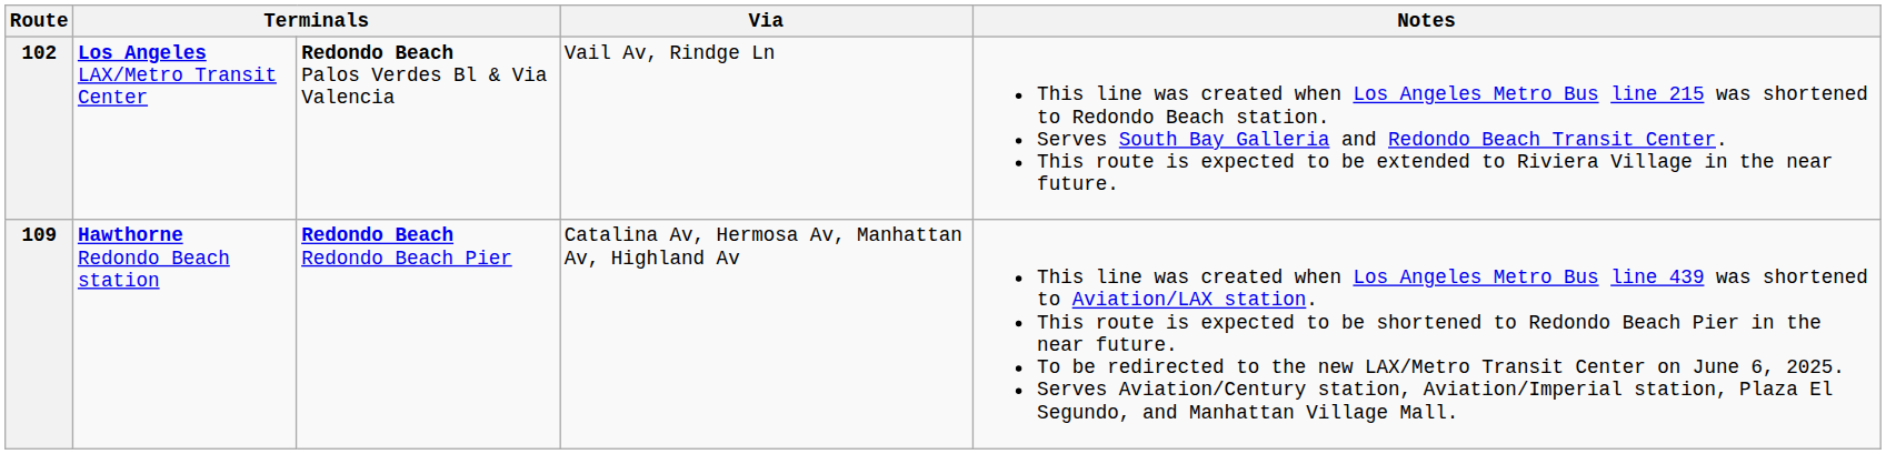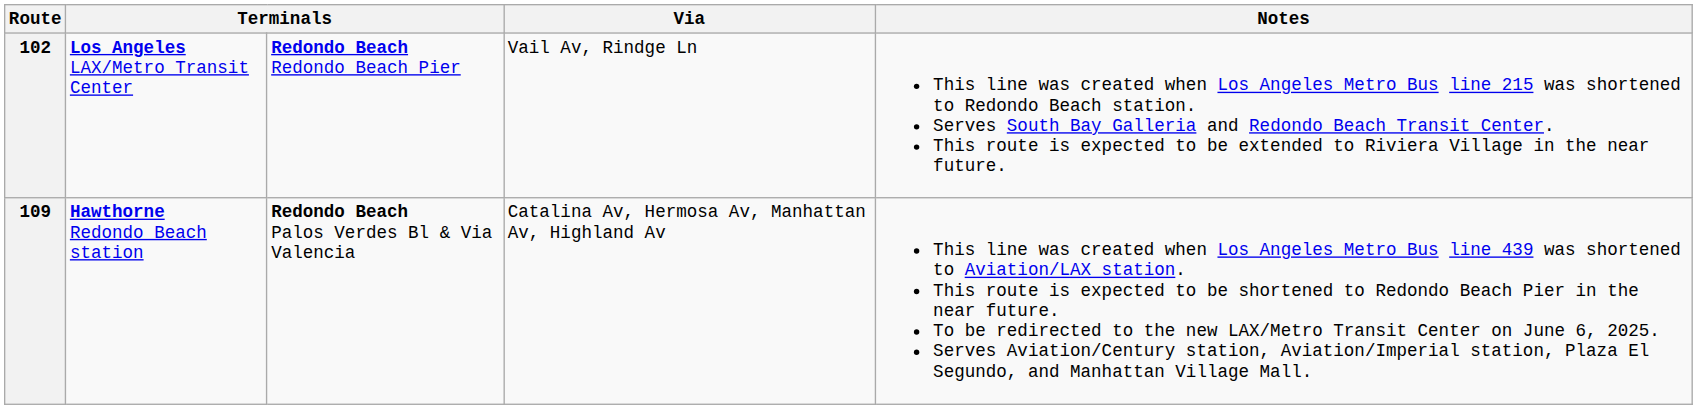102 | column 3: Redondo Beach Palos Verdes Bl & Via Valencia -> Redondo Beach Redondo Beach Pier
109 | column 3: Redondo Beach Redondo Beach Pier -> Redondo Beach Palos Verdes Bl & Via Valencia
